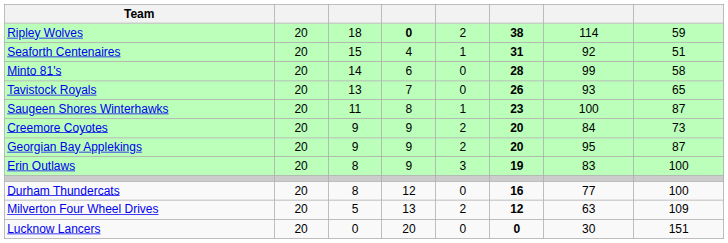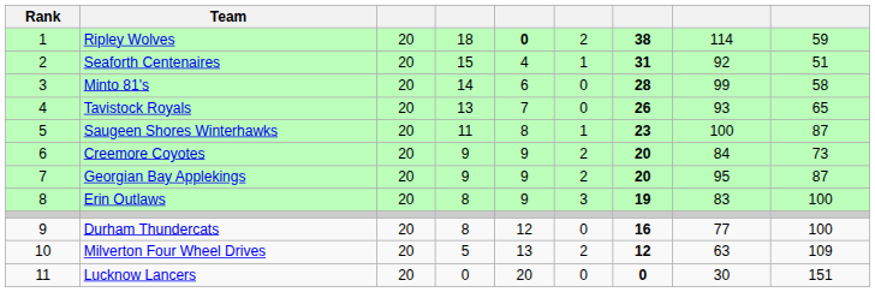+ column: Rank | 1 | 2 | 3 | 4 | 5 | 6 | 7 | 8 | 9 | 10 | 11
